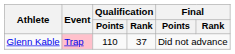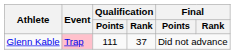Glenn Kable | Qualification / Points: 110 -> 111
